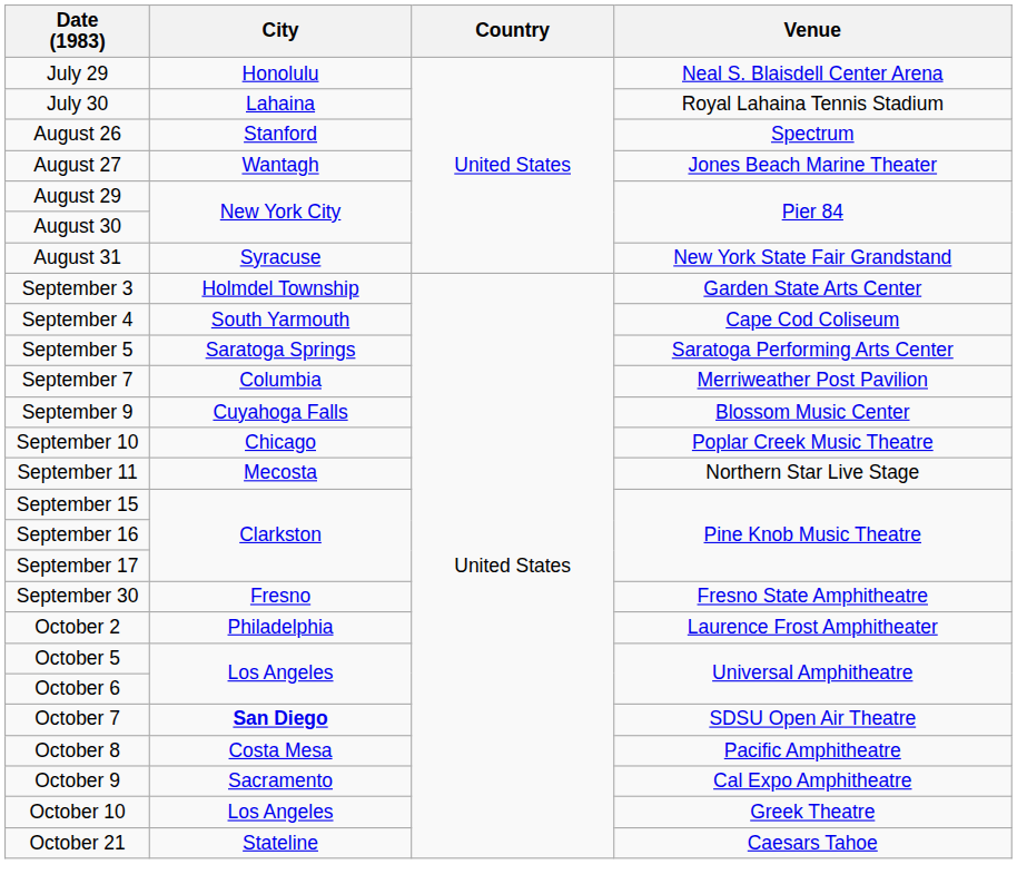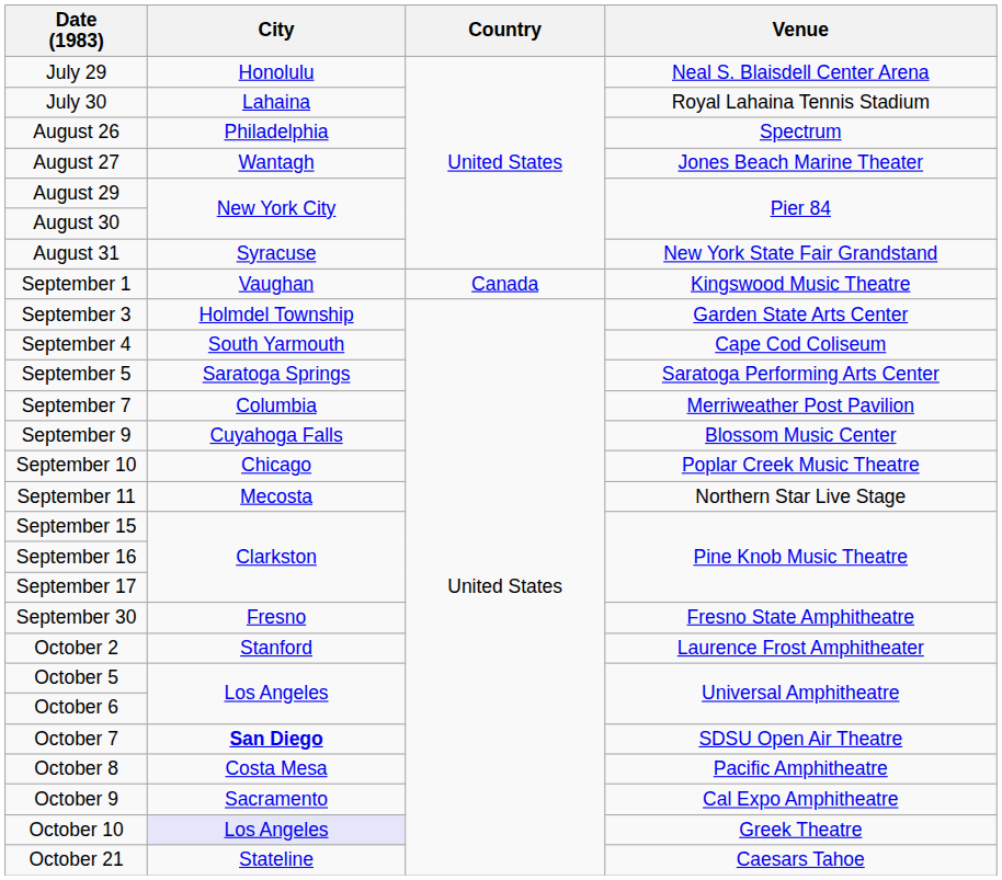August 26 | City: Stanford -> Philadelphia
+ row: September 1 | Vaughan | Canada | Kingswood Music Theatre
October 2 | City: Philadelphia -> Stanford
October 10 | City: no background -> lavender background
